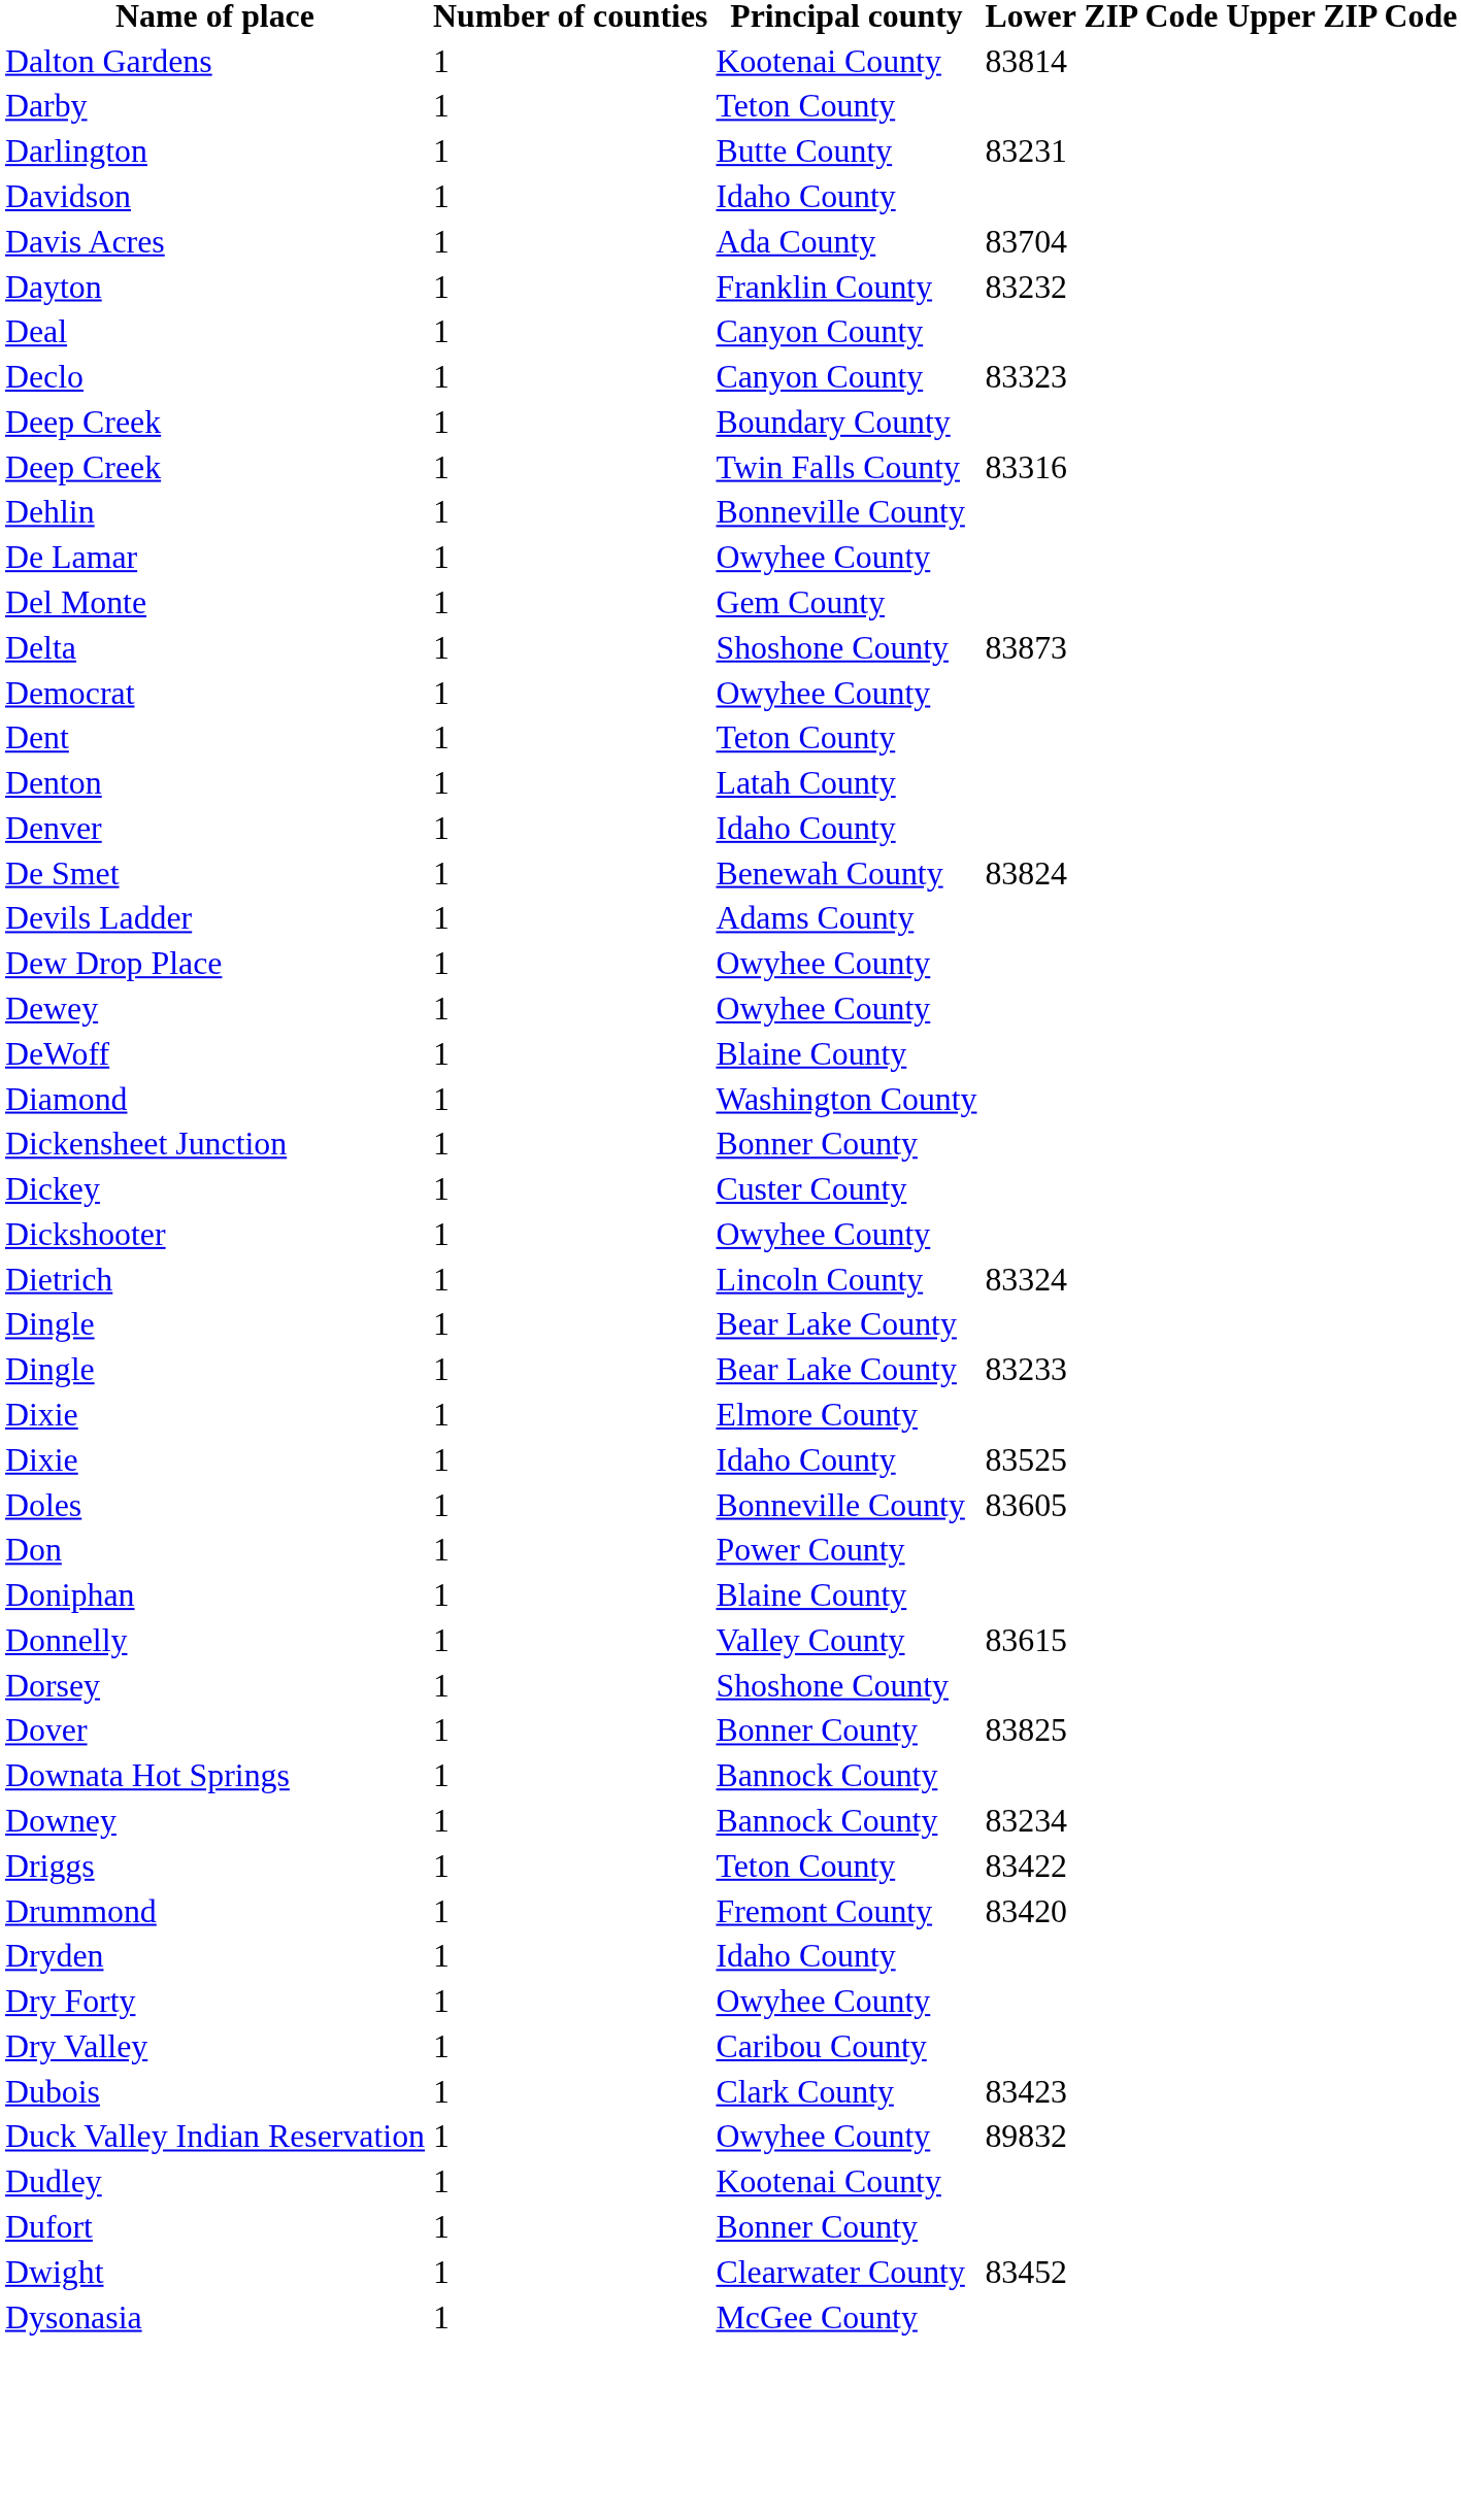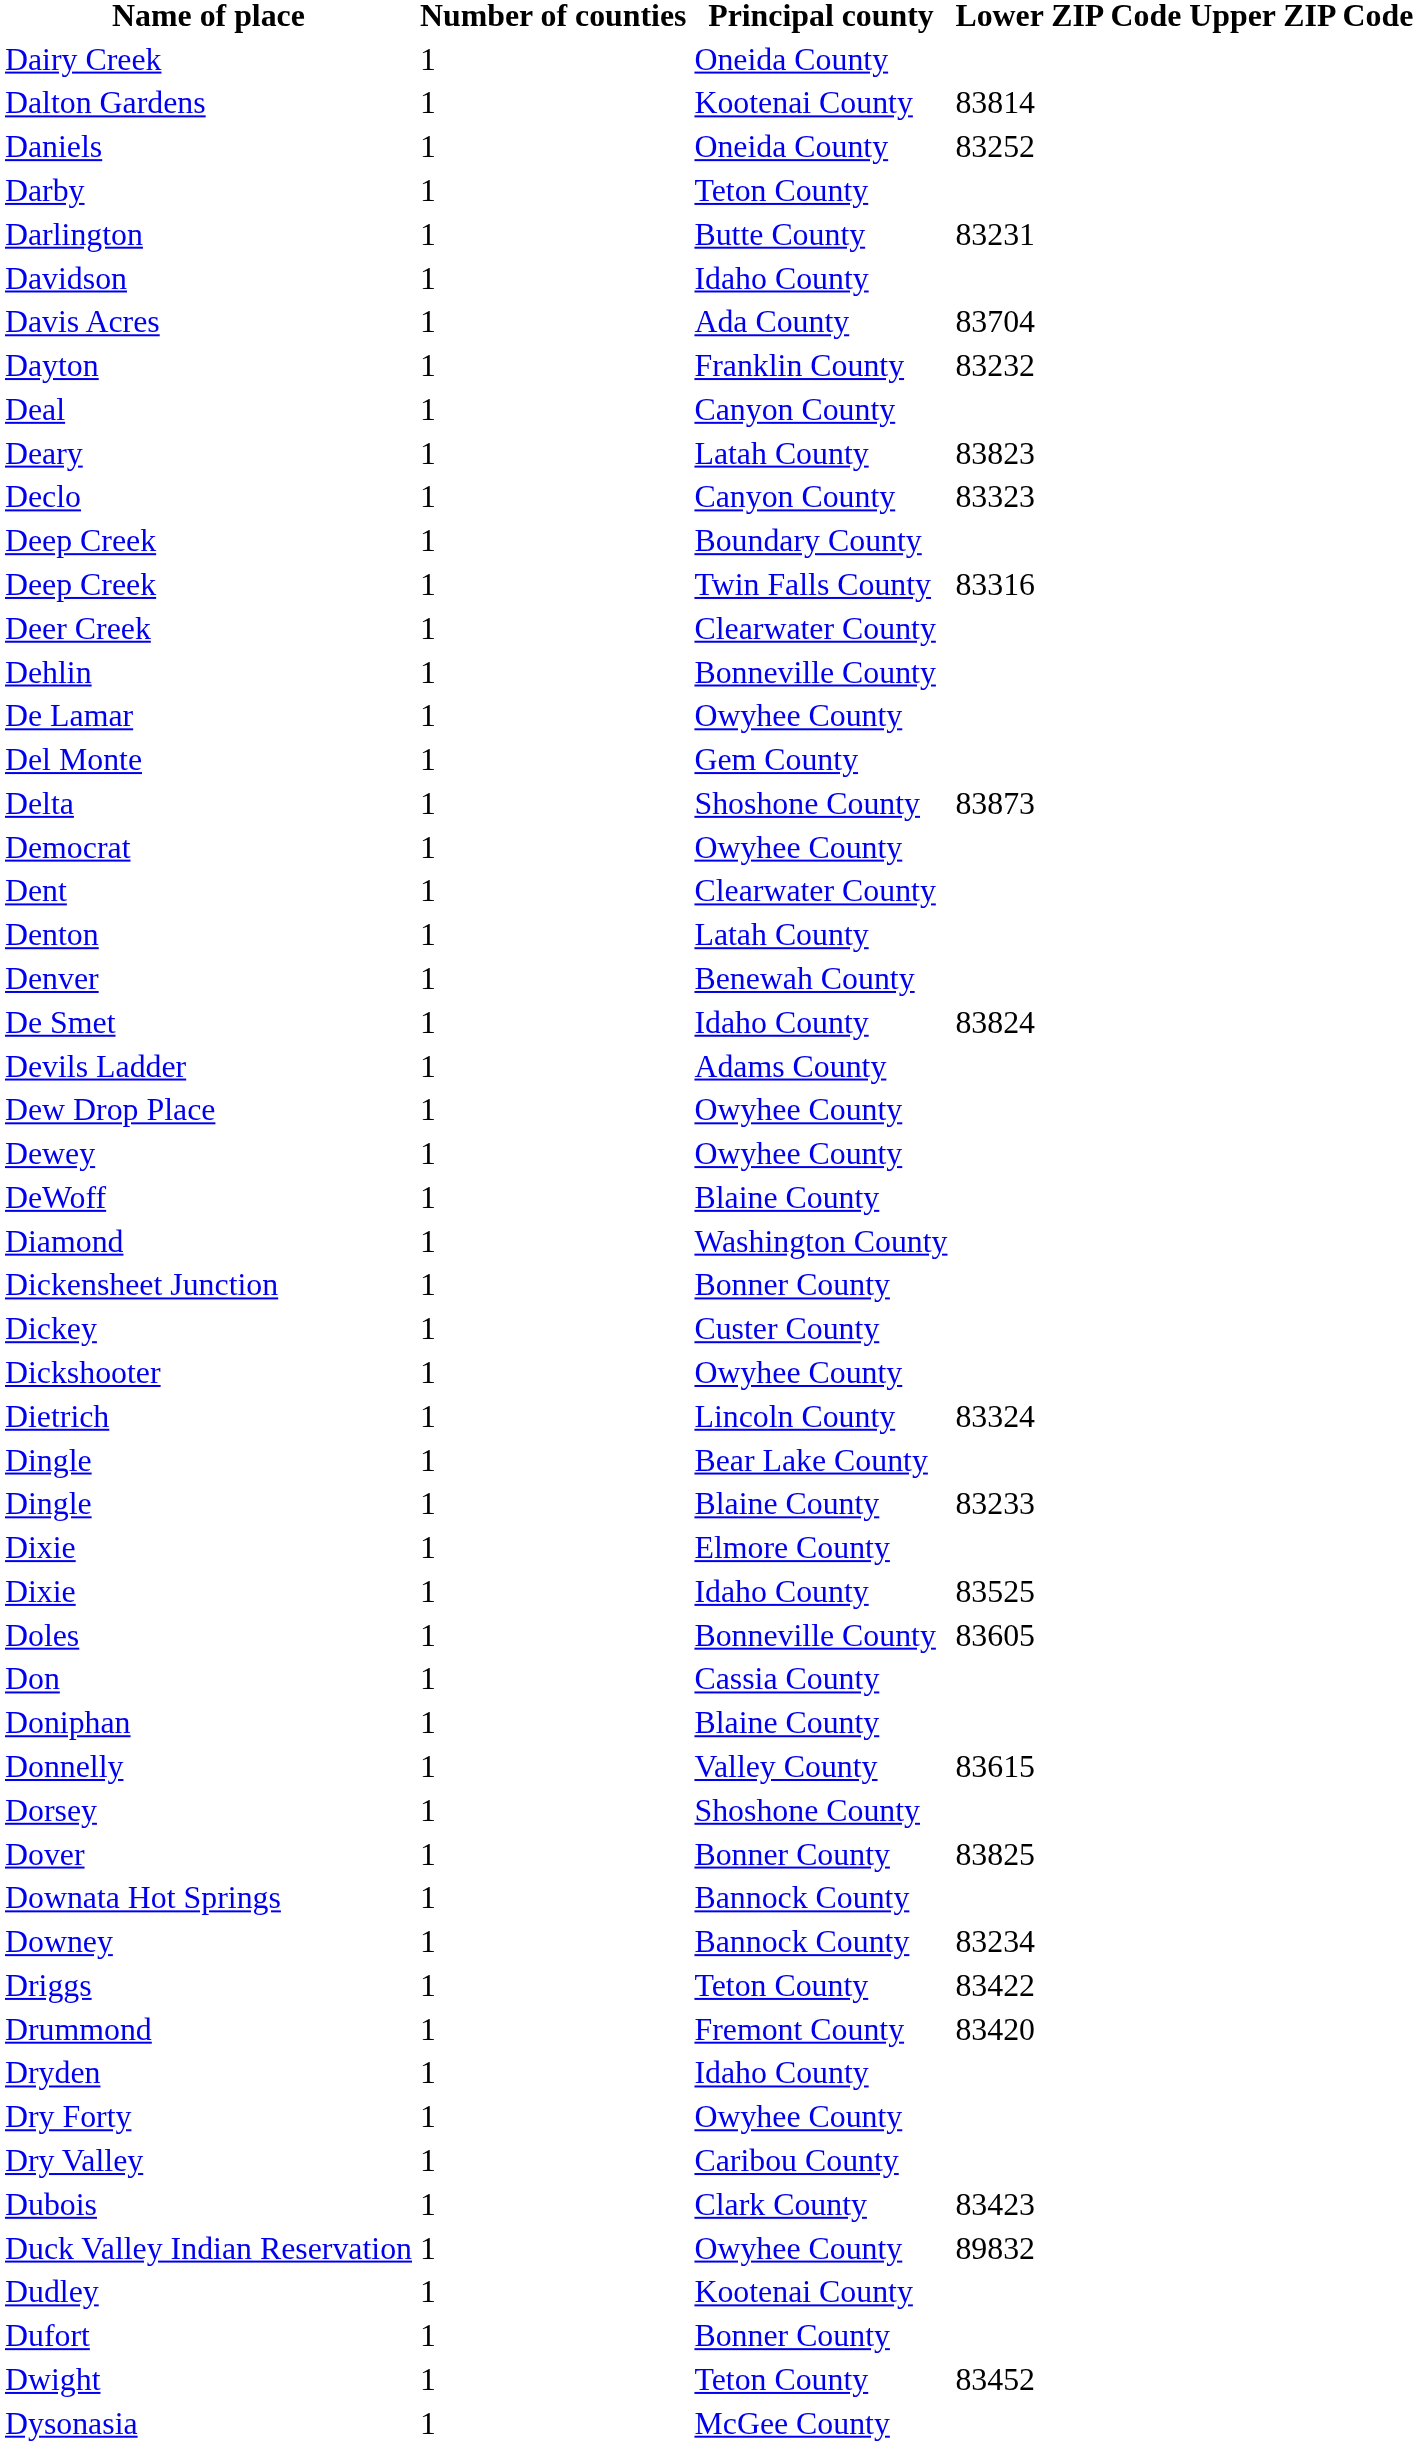+ row: Dairy Creek | 1 | Oneida County
+ row: Daniels | 1 | Oneida County | 83252
+ row: Deary | 1 | Latah County | 83823
+ row: Deer Creek | 1 | Clearwater County
Dent | Principal county: Teton County -> Clearwater County
Denver | Principal county: Idaho County -> Benewah County
De Smet | Principal county: Benewah County -> Idaho County
Dingle / 83233 | Principal county: Bear Lake County -> Blaine County
Don | Principal county: Power County -> Cassia County
Dwight | Principal county: Clearwater County -> Teton County
